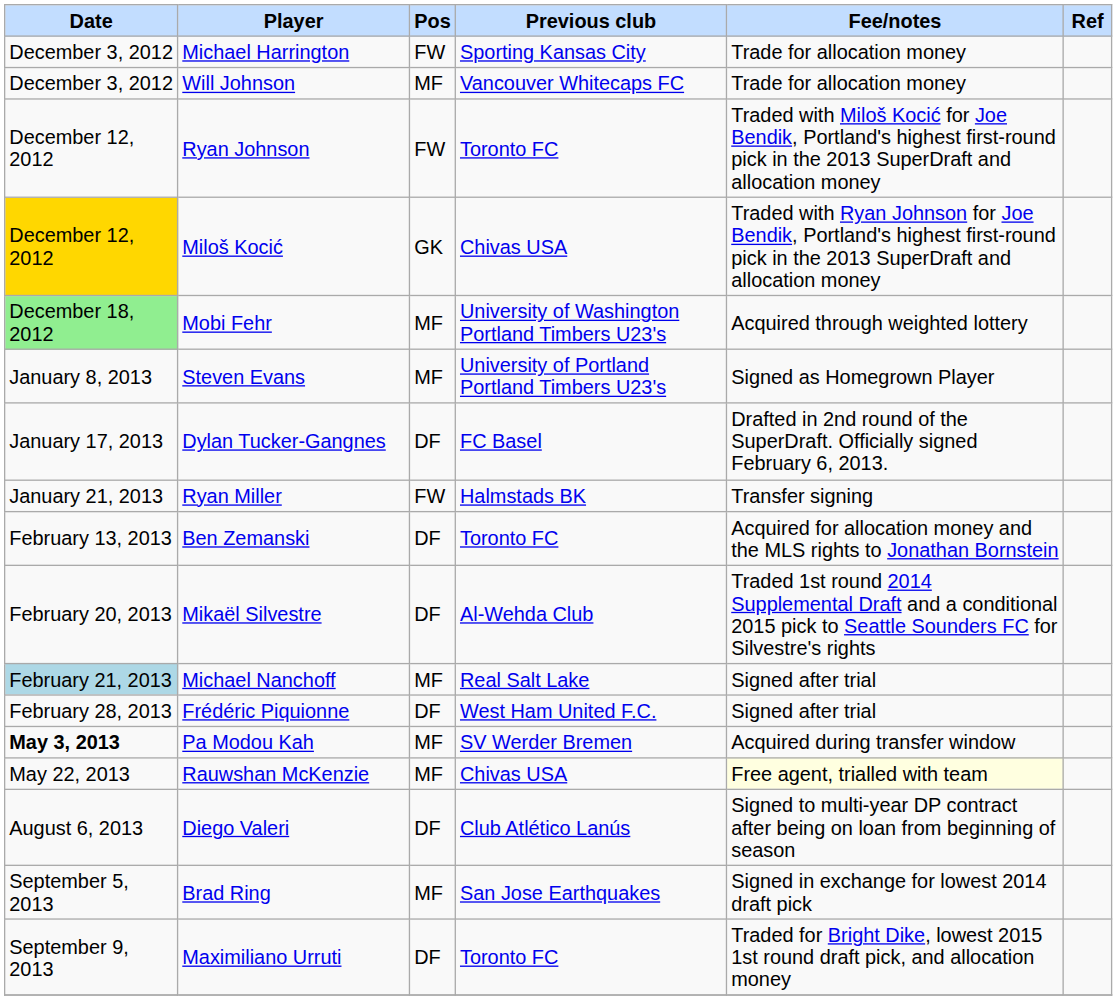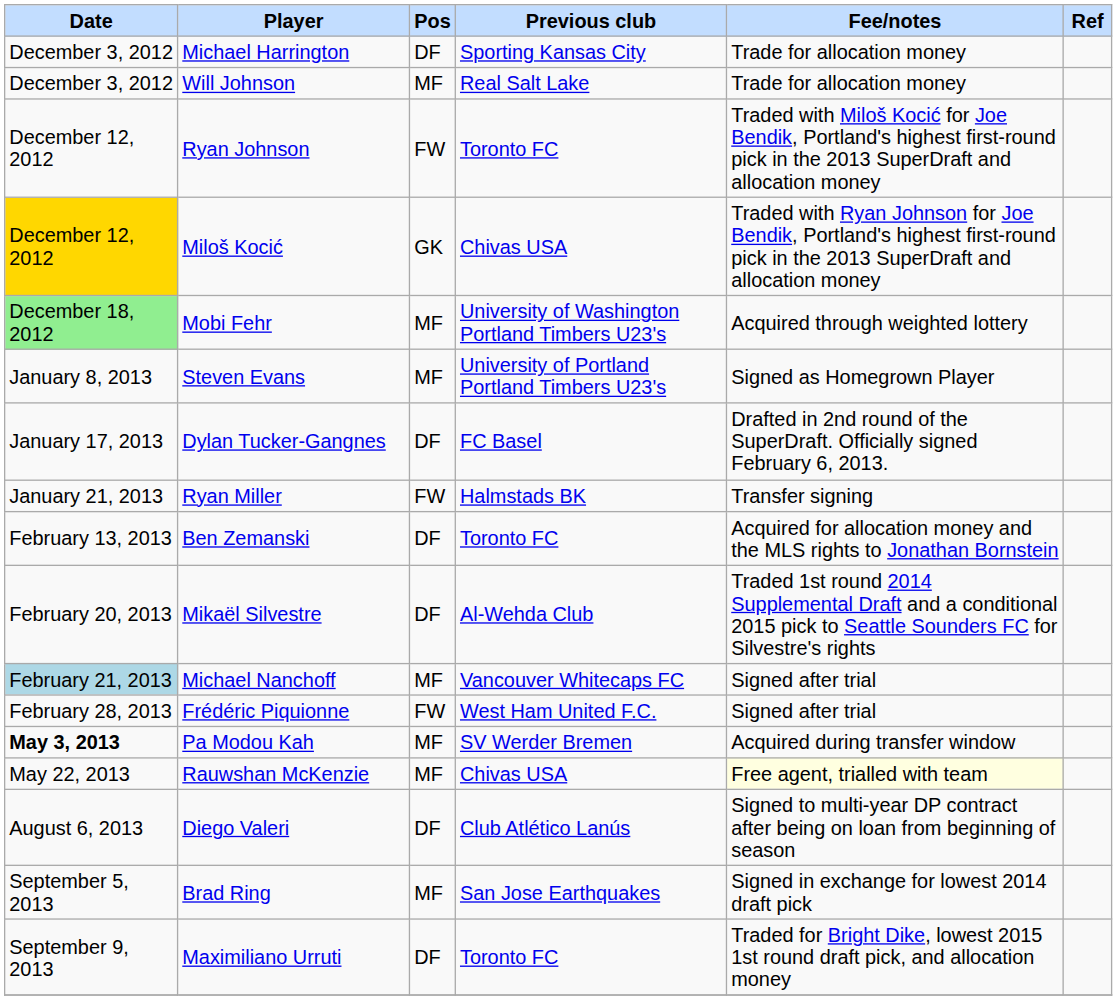Michael Harrington | Pos: FW -> DF
Will Johnson | Previous club: Vancouver Whitecaps FC -> Real Salt Lake
Michael Nanchoff | Previous club: Real Salt Lake -> Vancouver Whitecaps FC
Frédéric Piquionne | Pos: DF -> FW
